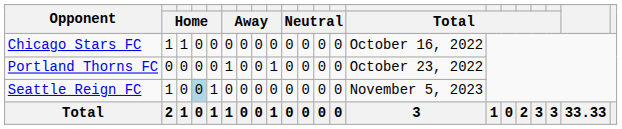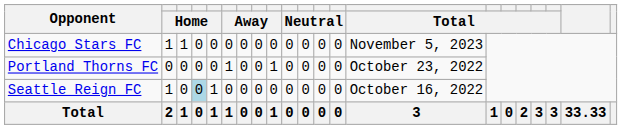Chicago Stars FC | column 14: October 16, 2022 -> November 5, 2023
Seattle Reign FC | column 14: November 5, 2023 -> October 16, 2022
